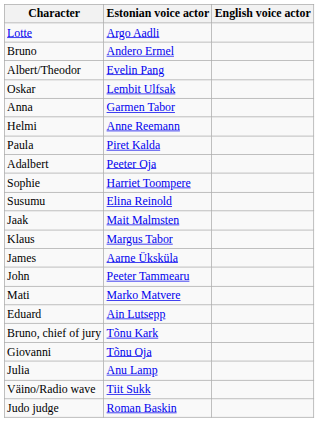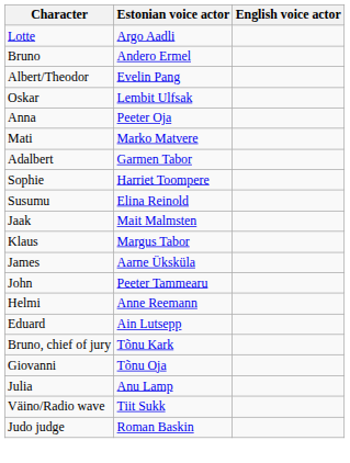Anna | Estonian voice actor: Garmen Tabor -> Peeter Oja
rows swapped: Mati <-> Helmi
- row: Paula | Piret Kalda
Adalbert | Estonian voice actor: Peeter Oja -> Garmen Tabor
